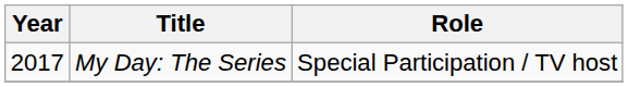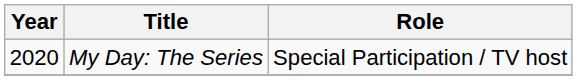My Day: The Series | Year: 2017 -> 2020
